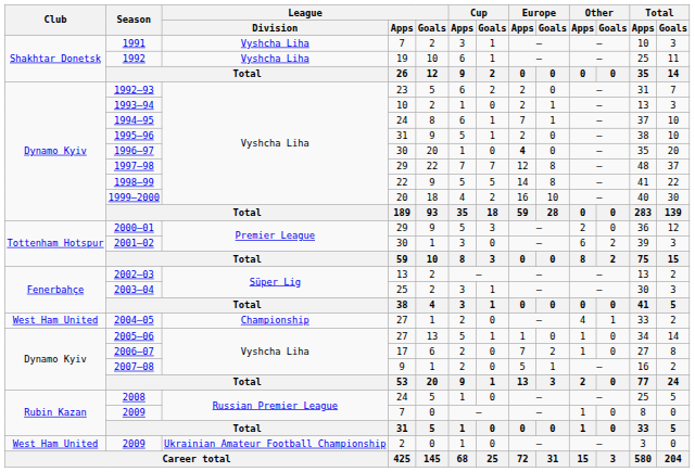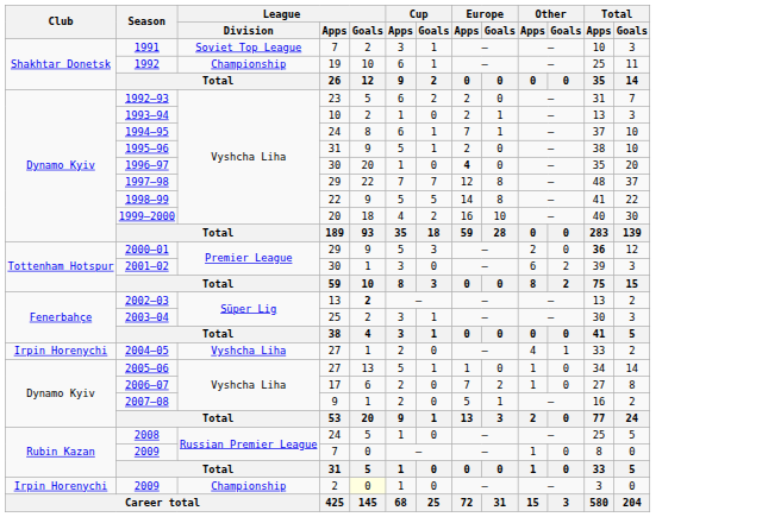1991 | League / Division: Vyshcha Liha -> Soviet Top League
1992 | League / Division: Vyshcha Liha -> Championship
2000–01 | Total / Apps: normal -> bold
2002–03 | League / Goals: normal -> bold
2004–05 | Club: West Ham United -> Irpin Horenychi
2004–05 | League / Division: Championship -> Vyshcha Liha
2009 / 2 | Club: West Ham United -> Irpin Horenychi
2009 / 2 | League / Division: Ukrainian Amateur Football Championship -> Championship
2009 / 2 | League / Goals: no background -> lightyellow background
